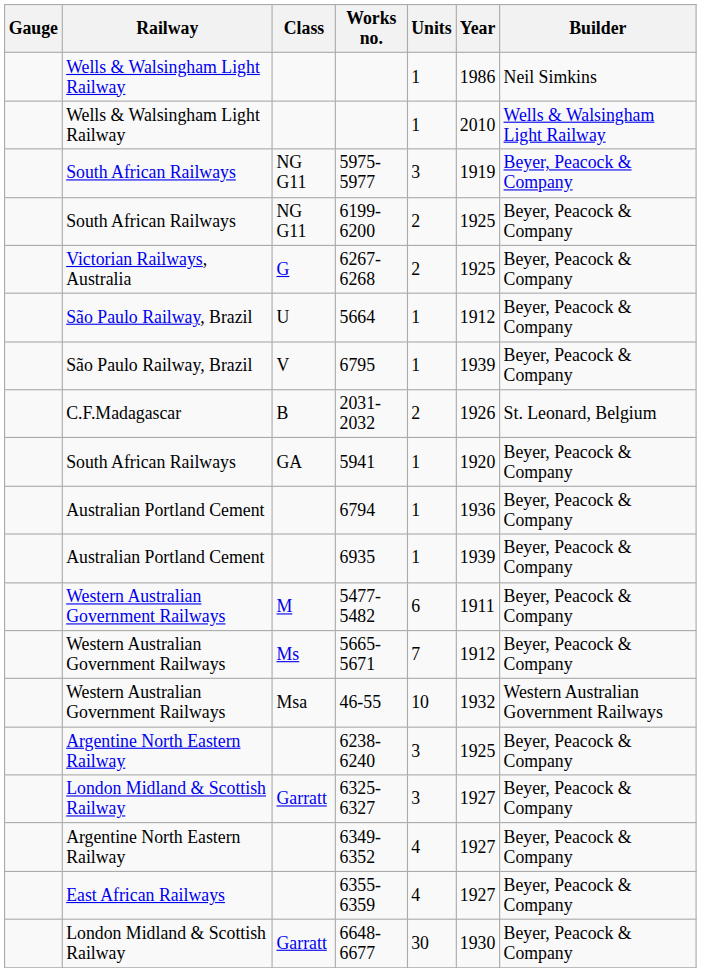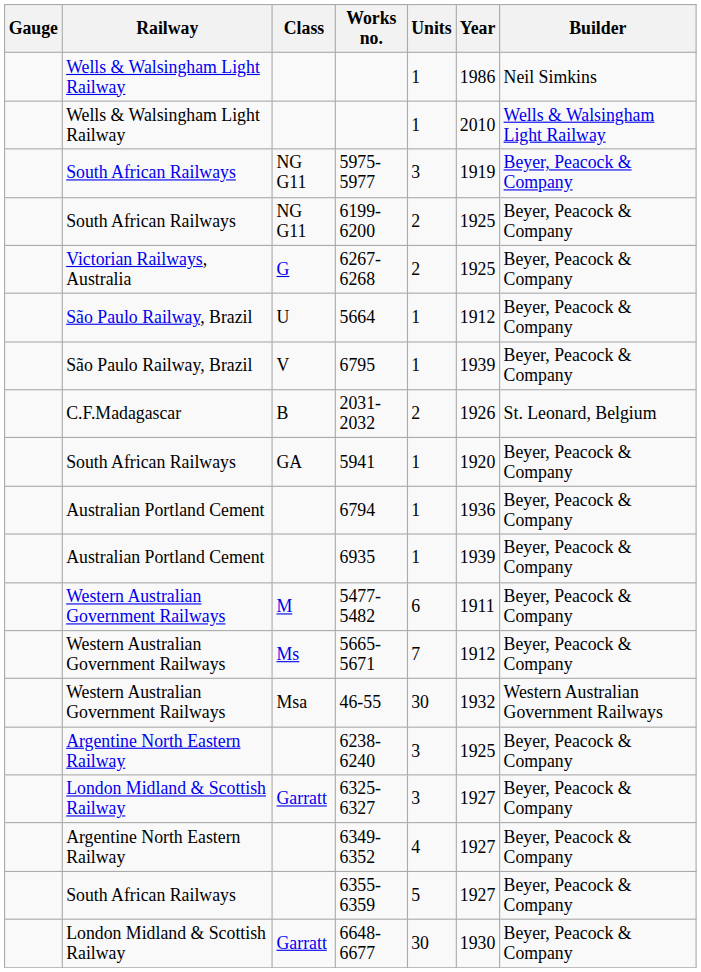46-55 | Units: 10 -> 30
6355-6359 | Railway: East African Railways -> South African Railways
6355-6359 | Units: 4 -> 5
